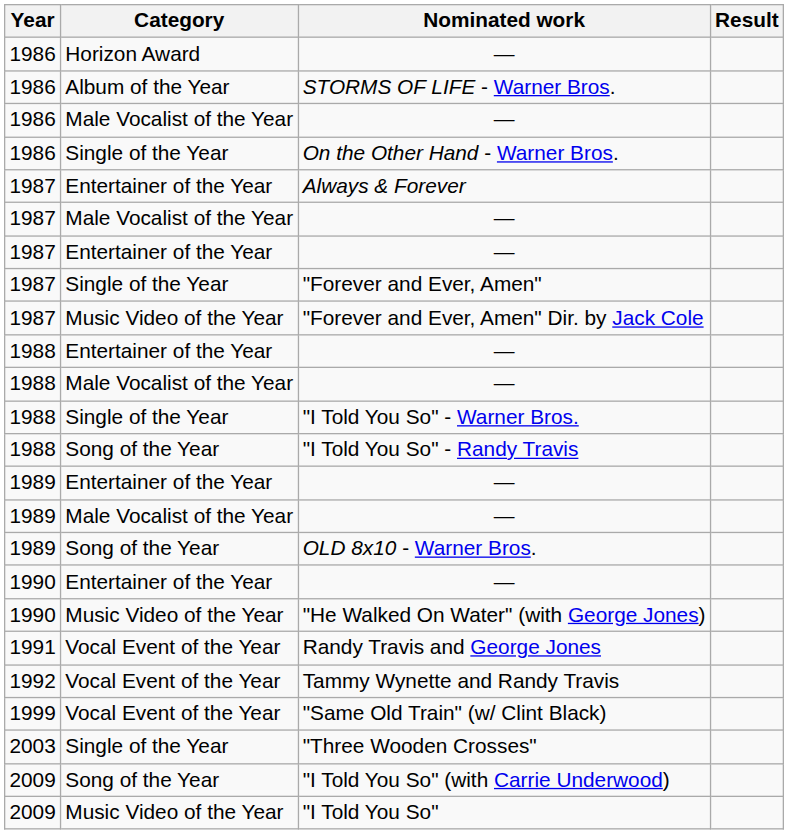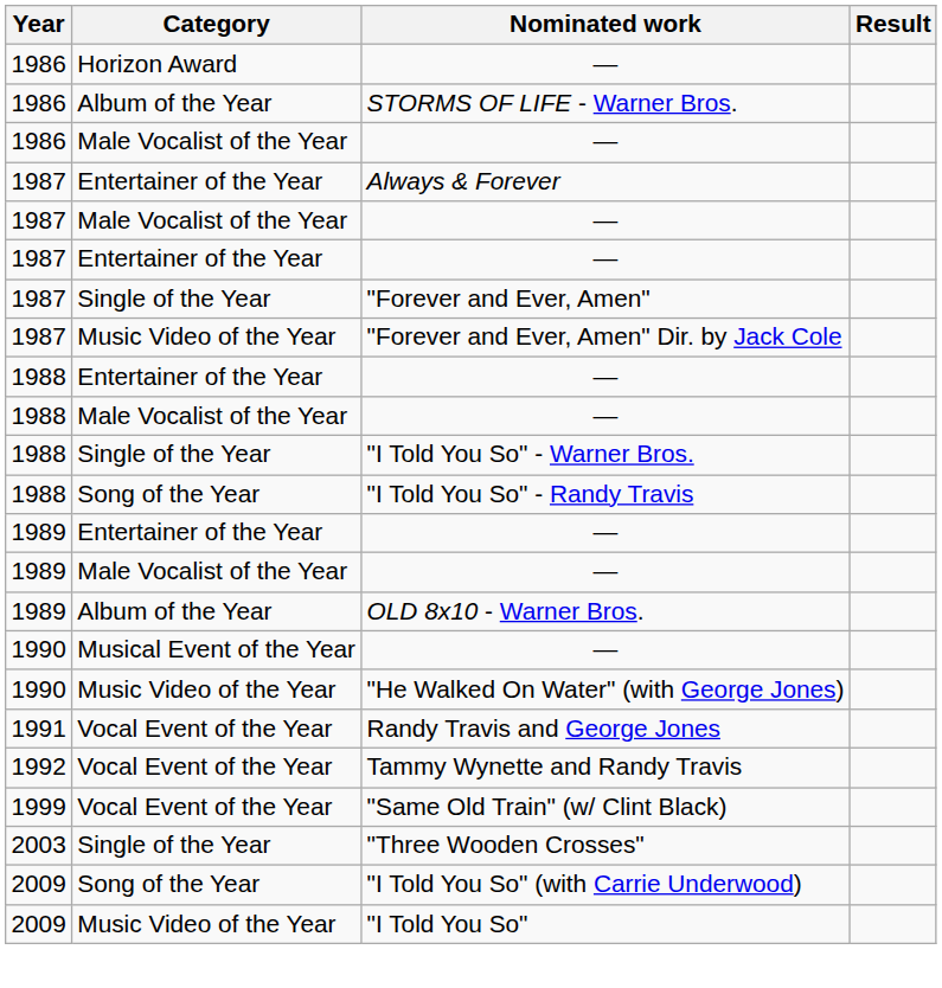- row: 1986 | Single of the Year | On the Other Hand - Warner Bros.
OLD 8x10 - Warner Bros. | Category: Song of the Year -> Album of the Year
1990 / — | Category: Entertainer of the Year -> Musical Event of the Year
